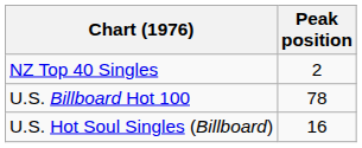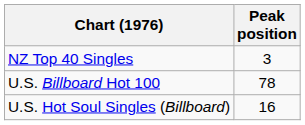NZ Top 40 Singles | Peak position: 2 -> 3
